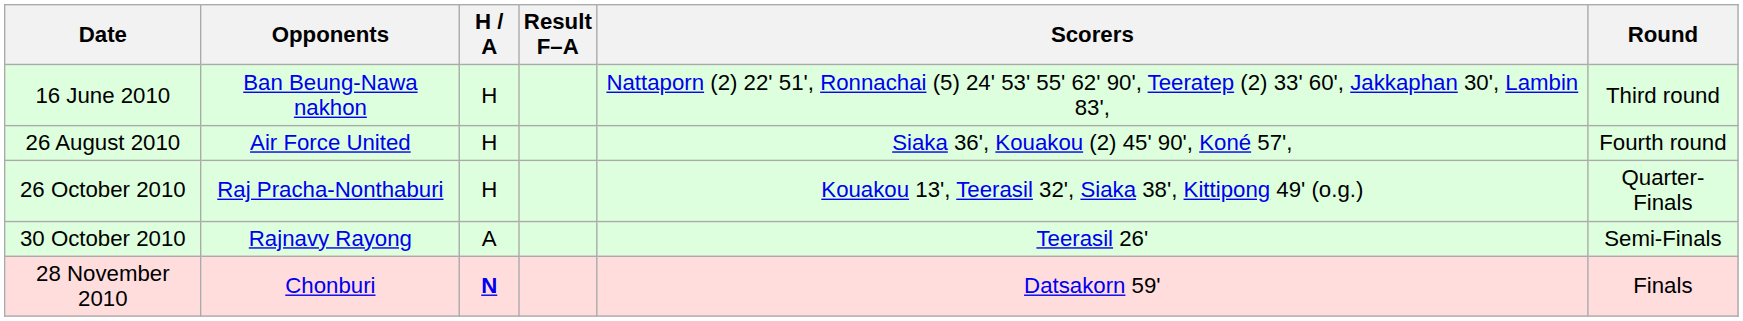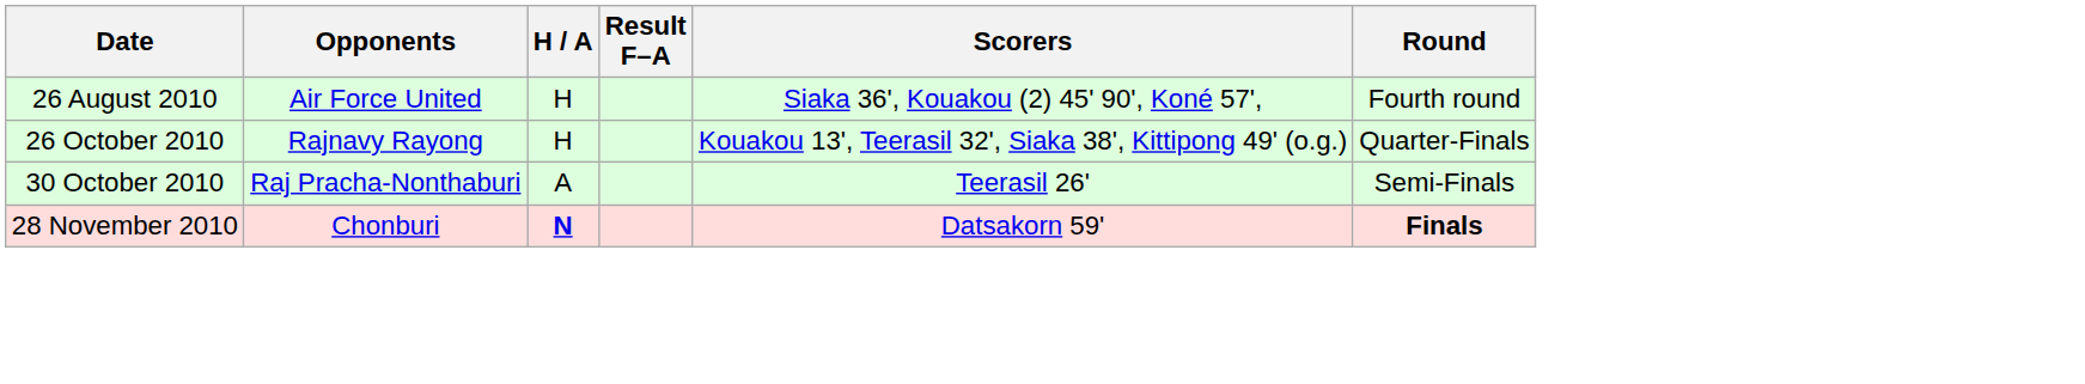- row: 16 June 2010 | Ban Beung-Nawa nakhon | H | Nattaporn (2) 22' 51', Ronnachai (5) 24' 53' 55' 62' 90', Teeratep (2) 33' 60', Jakkaphan 30', Lambin 83', | Third round
26 October 2010 | Opponents: Raj Pracha-Nonthaburi -> Rajnavy Rayong
30 October 2010 | Opponents: Rajnavy Rayong -> Raj Pracha-Nonthaburi
28 November 2010 | Round: normal -> bold
